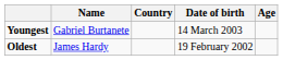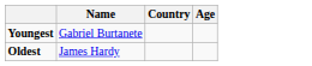- column: Date of birth | 14 March 2003 | 19 February 2002
